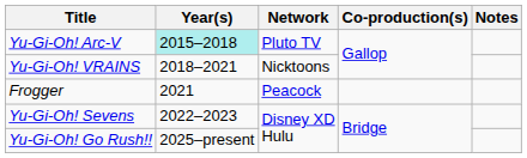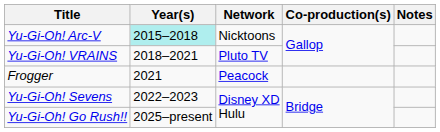Yu-Gi-Oh! Arc-V | Network: Pluto TV -> Nicktoons
Yu-Gi-Oh! VRAINS | Network: Nicktoons -> Pluto TV
